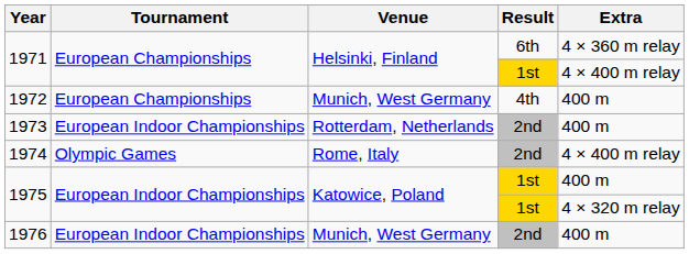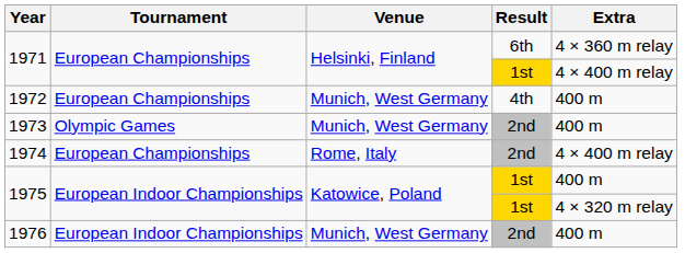1973 | Tournament: European Indoor Championships -> Olympic Games
1973 | Venue: Rotterdam, Netherlands -> Munich, West Germany
1974 | Tournament: Olympic Games -> European Championships
